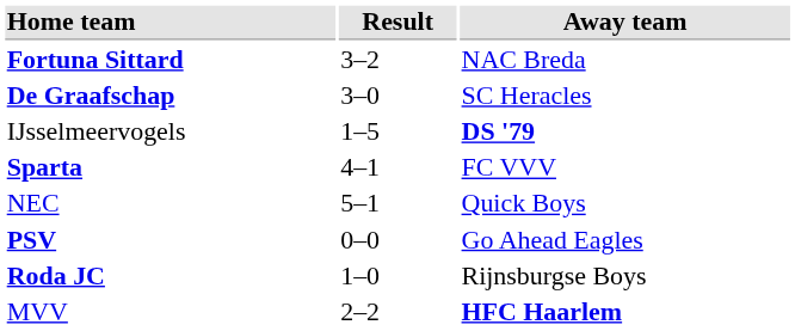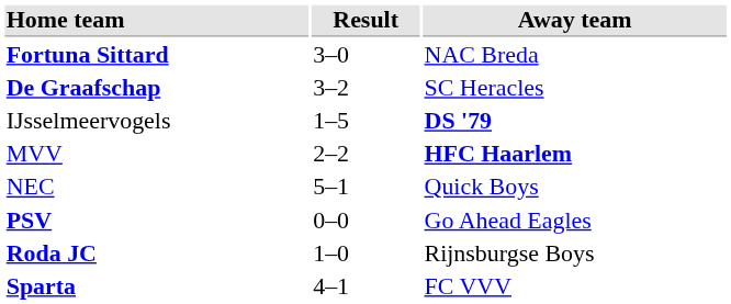Fortuna Sittard | Result: 3–2 -> 3–0
De Graafschap | Result: 3–0 -> 3–2
rows swapped: MVV <-> Sparta
